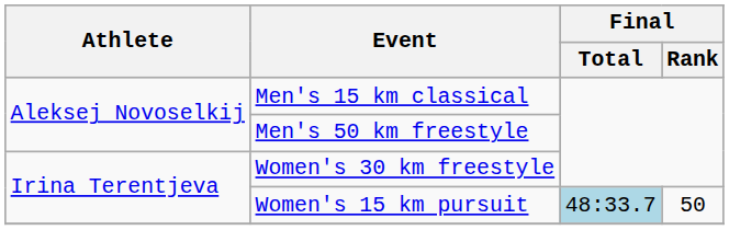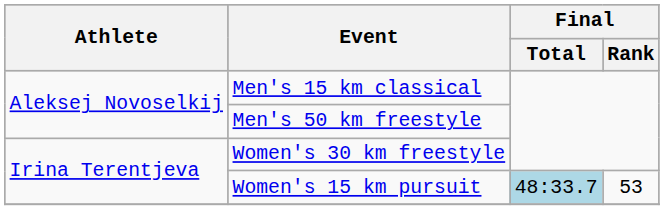Women's 15 km pursuit | Final / Rank: 50 -> 53
